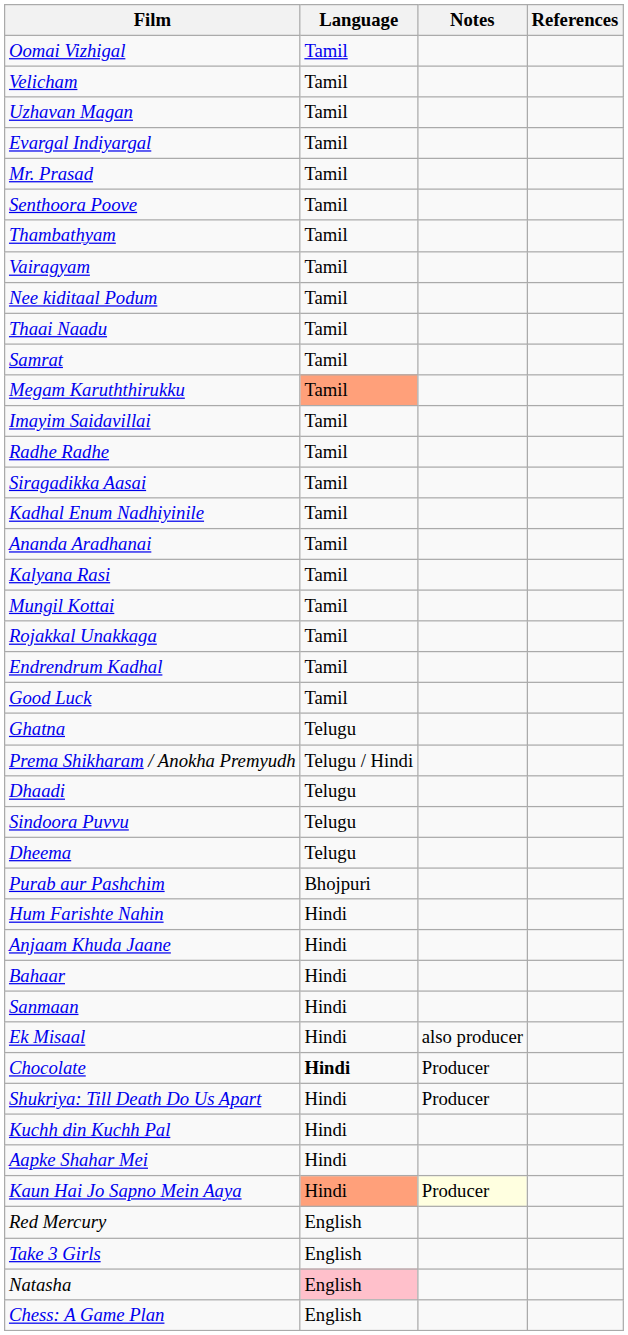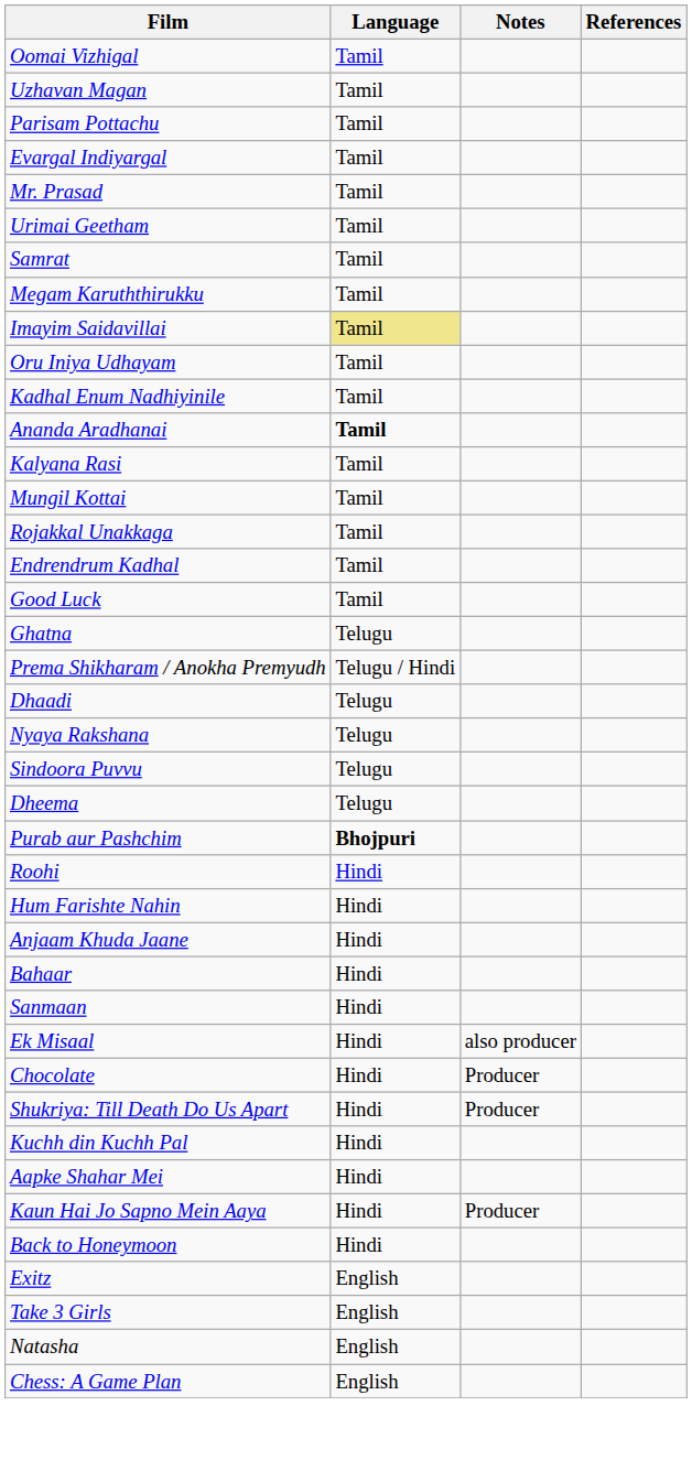- row: Velicham | Tamil
+ row: Parisam Pottachu | Tamil
+ row: Urimai Geetham | Tamil
- row: Senthoora Poove | Tamil
- row: Thambathyam | Tamil
- row: Vairagyam | Tamil
- row: Nee kiditaal Podum | Tamil
- row: Thaai Naadu | Tamil
Megam Karuththirukku | Language: lightsalmon background -> no background
Imayim Saidavillai | Language: no background -> khaki background
+ row: Oru Iniya Udhayam | Tamil
- row: Radhe Radhe | Tamil
- row: Siragadikka Aasai | Tamil
Ananda Aradhanai | Language: normal -> bold
+ row: Nyaya Rakshana | Telugu
Purab aur Pashchim | Language: normal -> bold
+ row: Roohi | Hindi
Chocolate | Language: bold -> normal
Kaun Hai Jo Sapno Mein Aaya | Language: lightsalmon background -> no background
Kaun Hai Jo Sapno Mein Aaya | Notes: lightyellow background -> no background
+ row: Back to Honeymoon | Hindi
+ row: Exitz | English
- row: Red Mercury | English
Natasha | Language: pink background -> no background
